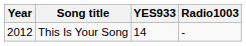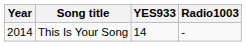This Is Your Song | Year: 2012 -> 2014
